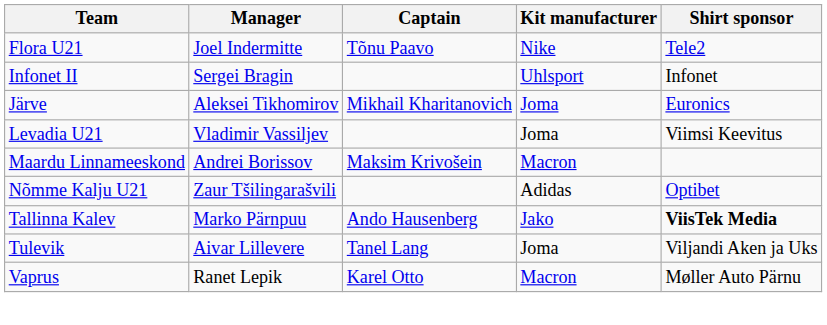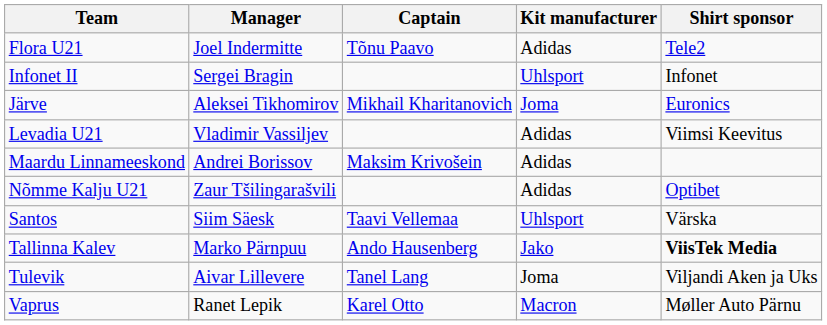Flora U21 | Kit manufacturer: Nike -> Adidas
Levadia U21 | Kit manufacturer: Joma -> Adidas
Maardu Linnameeskond | Kit manufacturer: Macron -> Adidas
+ row: Santos | Siim Säesk | Taavi Vellemaa | Uhlsport | Värska
